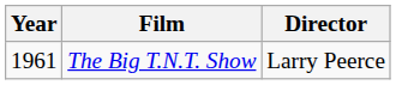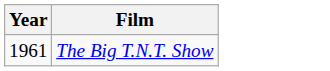- column: Director | Larry Peerce
